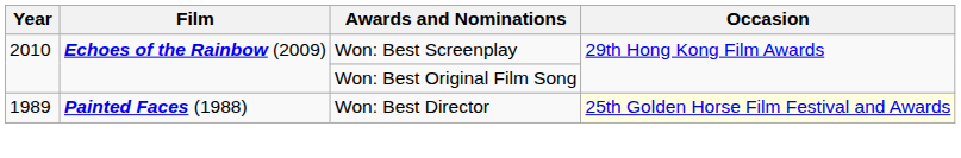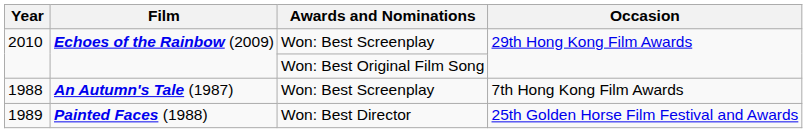+ row: 1988 | An Autumn's Tale (1987) | Won: Best Screenplay | 7th Hong Kong Film Awards
Painted Faces (1988) | Occasion: lightyellow background -> no background
